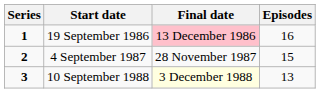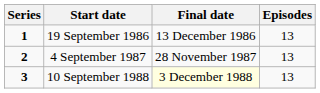19 September 1986 | Final date: pink background -> no background
19 September 1986 | Episodes: 16 -> 13
4 September 1987 | Episodes: 15 -> 13
